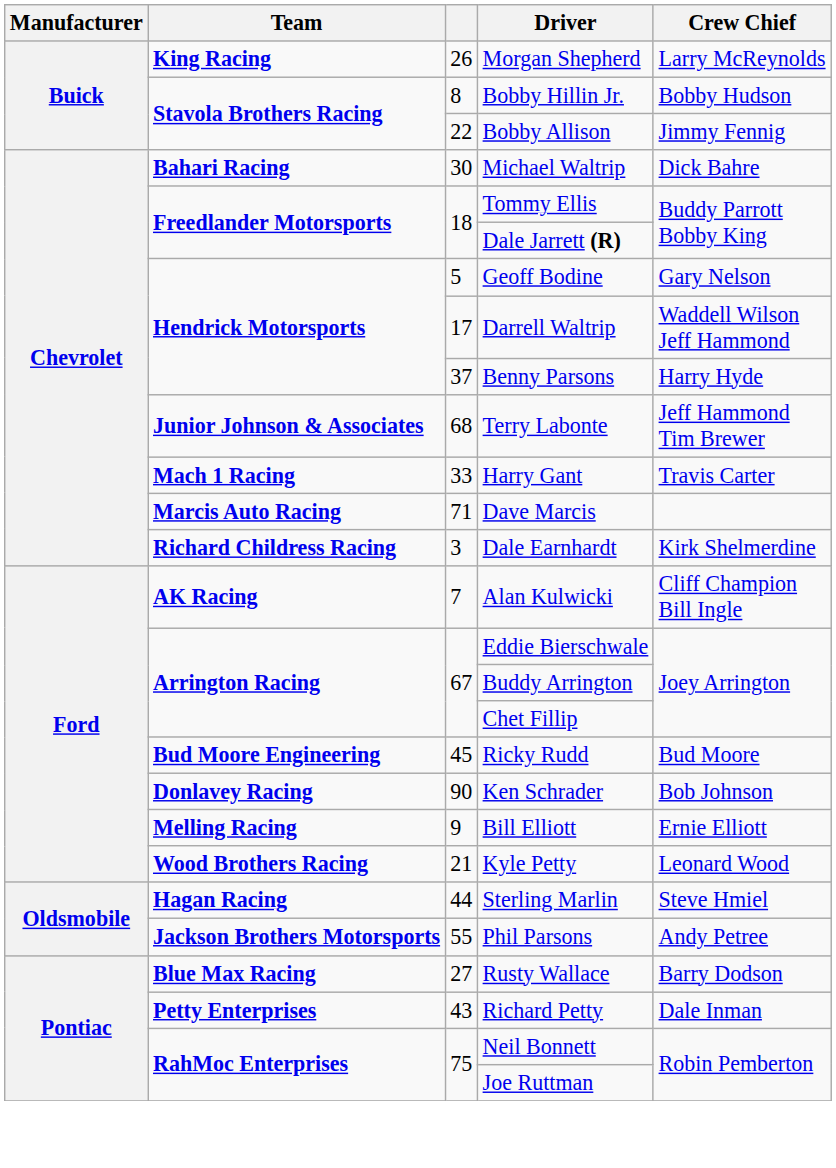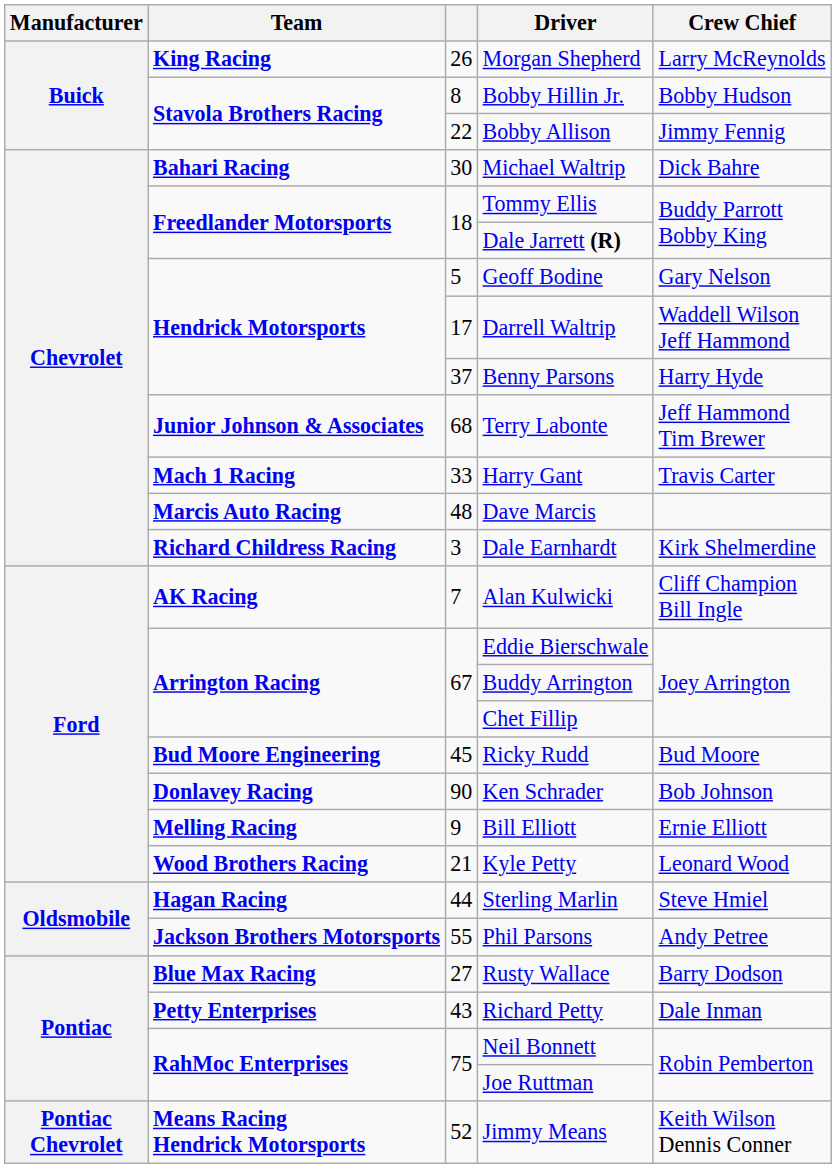Dave Marcis | column 3: 71 -> 48
+ row: Pontiac Chevrolet | Means Racing Hendrick Motorsports | 52 | Jimmy Means | Keith Wilson Dennis Conner
